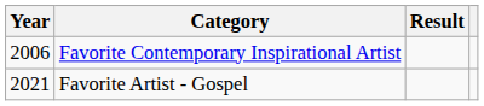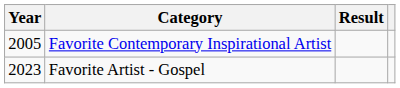Favorite Contemporary Inspirational Artist | Year: 2006 -> 2005
Favorite Artist - Gospel | Year: 2021 -> 2023
